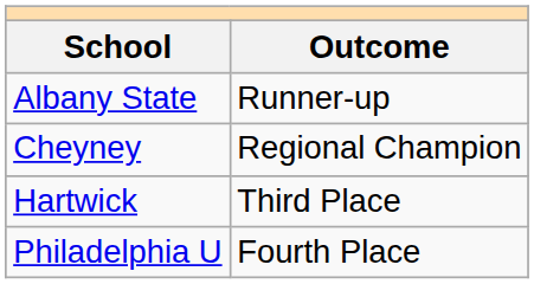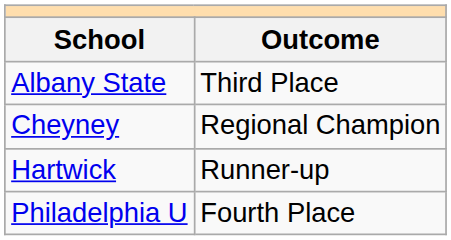Albany State | Outcome: Runner-up -> Third Place
Hartwick | Outcome: Third Place -> Runner-up
